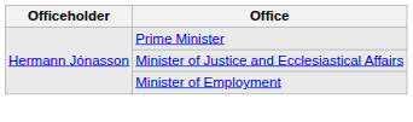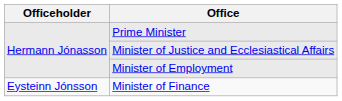+ row: Eysteinn Jónsson | Minister of Finance
